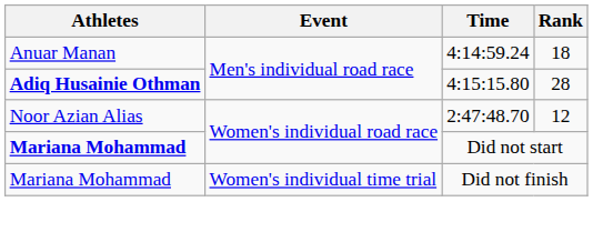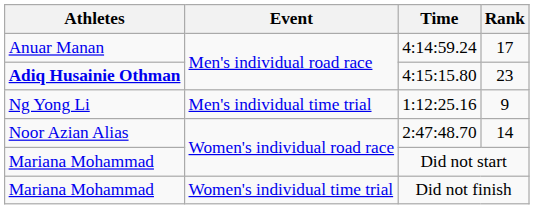4:14:59.24 | Rank: 18 -> 17
4:15:15.80 | Rank: 28 -> 23
+ row: Ng Yong Li | Men's individual time trial | 1:12:25.16 | 9
2:47:48.70 | Rank: 12 -> 14
Did not start | Athletes: bold -> normal
